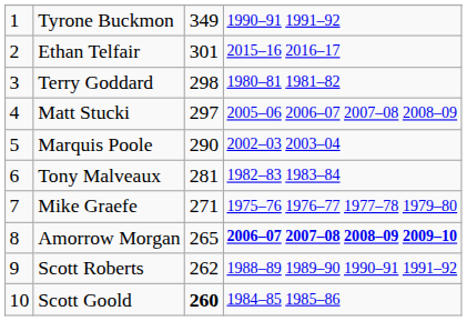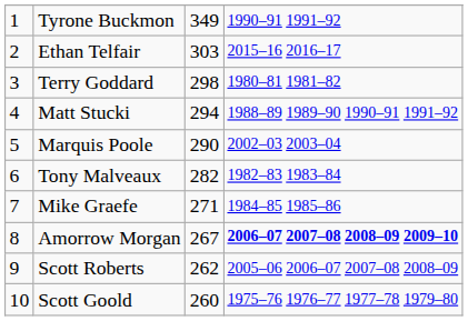Ethan Telfair | column 3: 301 -> 303
Matt Stucki | column 3: 297 -> 294
Matt Stucki | column 4: 2005–06 2006–07 2007–08 2008–09 -> 1988–89 1989–90 1990–91 1991–92
Tony Malveaux | column 3: 281 -> 282
Mike Graefe | column 4: 1975–76 1976–77 1977–78 1979–80 -> 1984–85 1985–86
Amorrow Morgan | column 3: 265 -> 267
Scott Roberts | column 4: 1988–89 1989–90 1990–91 1991–92 -> 2005–06 2006–07 2007–08 2008–09
Scott Goold | column 3: bold -> normal
Scott Goold | column 4: 1984–85 1985–86 -> 1975–76 1976–77 1977–78 1979–80
